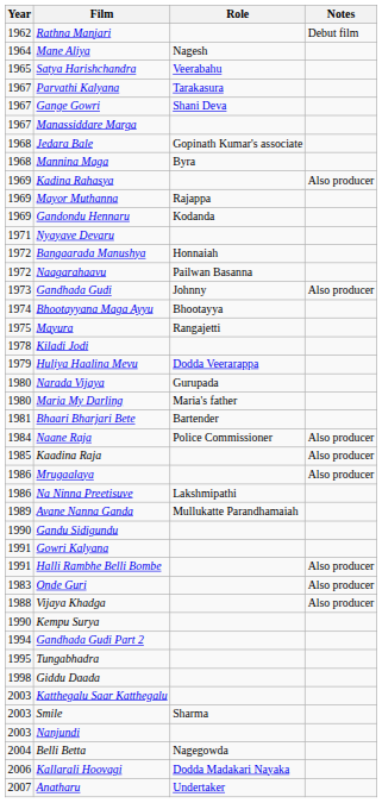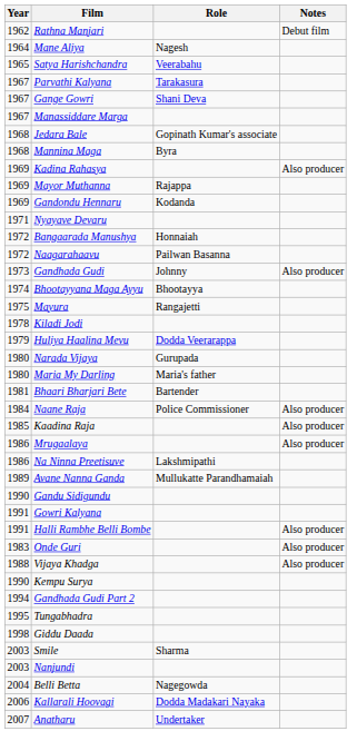- row: 2003 | Katthegalu Saar Katthegalu
